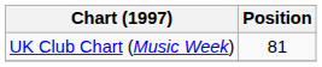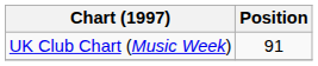UK Club Chart (Music Week) | Position: 81 -> 91
